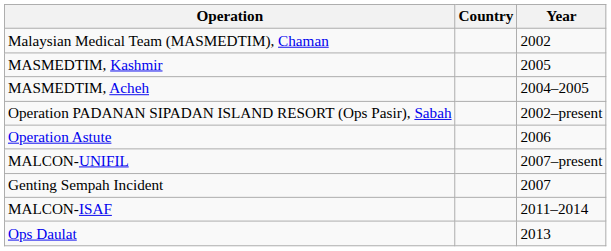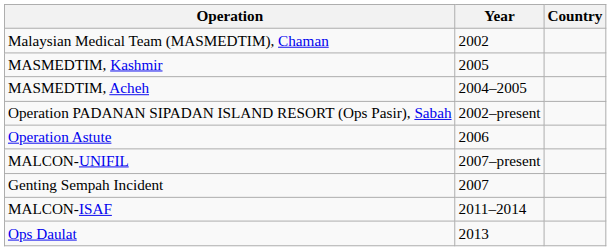columns swapped: Country <-> Year
